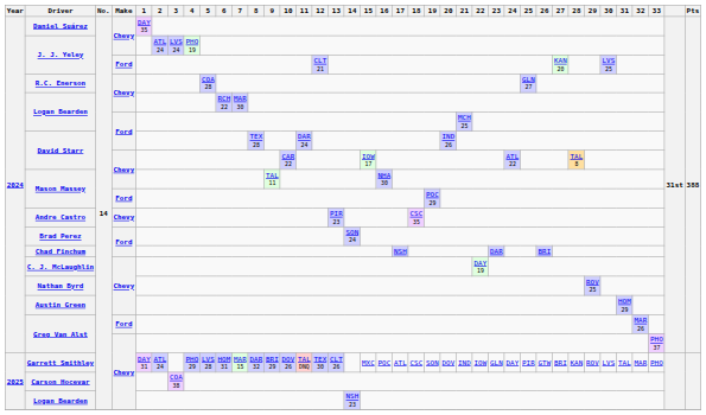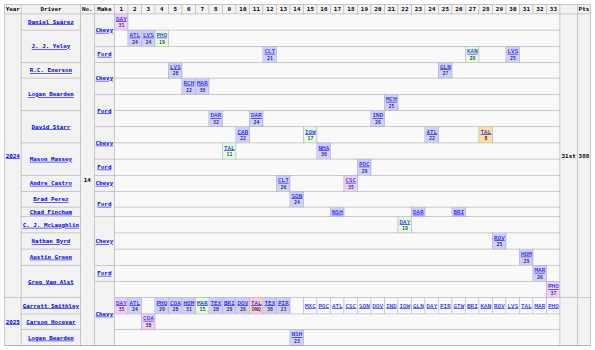Daniel Suárez | 1: DAY 35 -> DAY 31
R.C. Enerson | 5: COA 28 -> LVS 28
David Starr / Ford | 8: TEX 28 -> DAR 32
Andre Castro | 13: PIR 23 -> CLT 26
Garrett Smithley | 1: DAY 31 -> DAY 35
Garrett Smithley | 5: LVS 28 -> COA 28
Garrett Smithley | 8: DAR 32 -> TEX 28
Garrett Smithley | 13: CLT 26 -> PIR 23
